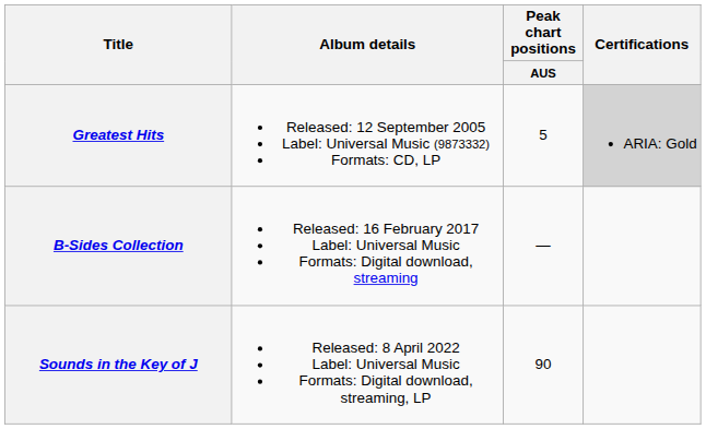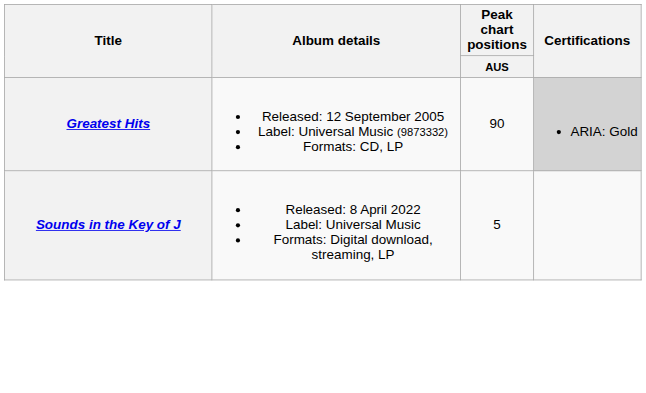Greatest Hits | Peak chart positions / AUS: 5 -> 90
- row: B-Sides Collection | Released: 16 February 2017 Label: Universal Music Formats: Digital download, streaming | —
Sounds in the Key of J | Peak chart positions / AUS: 90 -> 5
